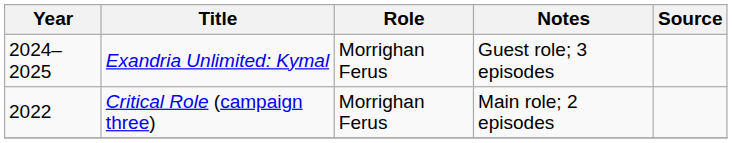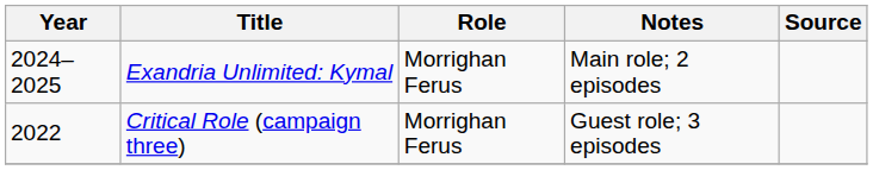Exandria Unlimited: Kymal | Notes: Guest role; 3 episodes -> Main role; 2 episodes
Critical Role (campaign three) | Notes: Main role; 2 episodes -> Guest role; 3 episodes
